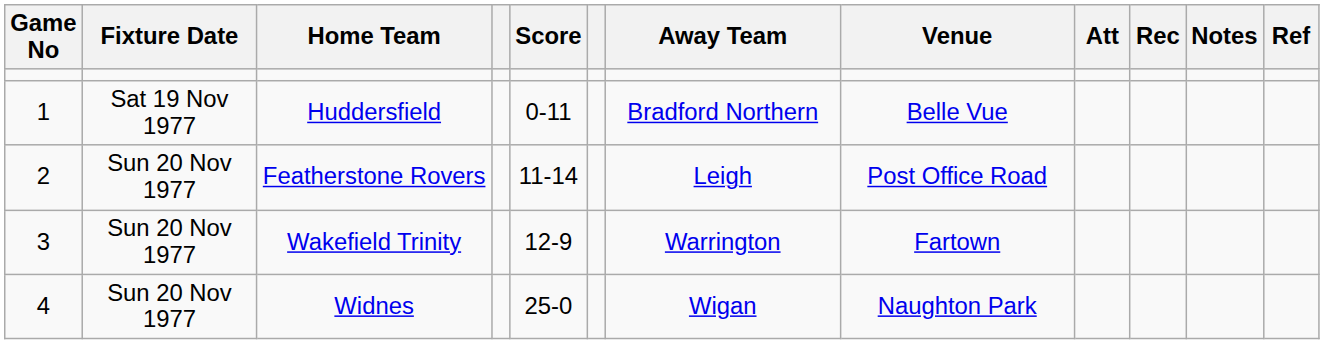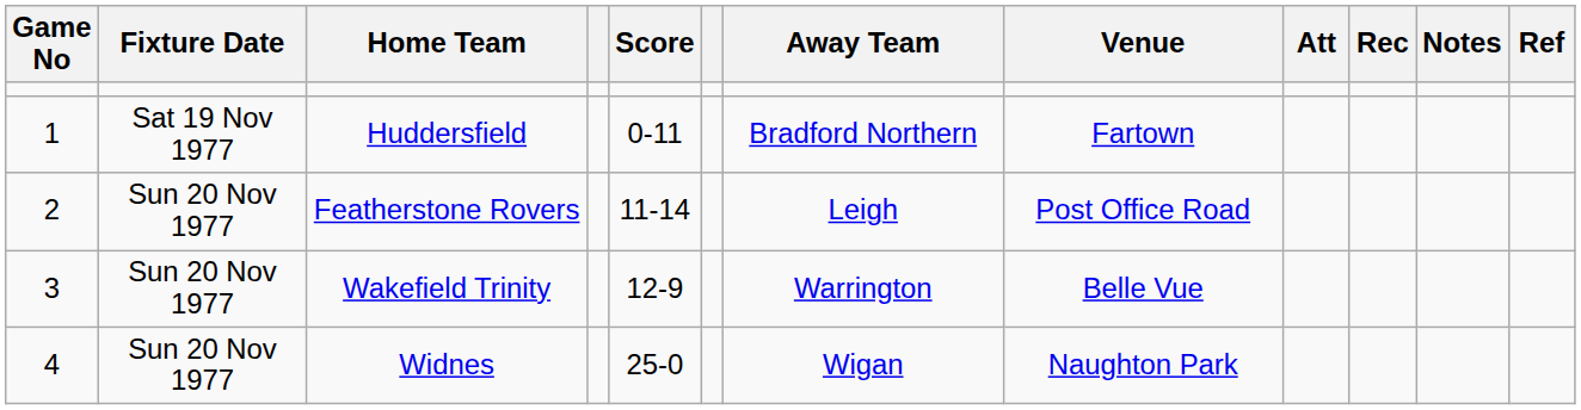Huddersfield | Venue: Belle Vue -> Fartown
Wakefield Trinity | Venue: Fartown -> Belle Vue
